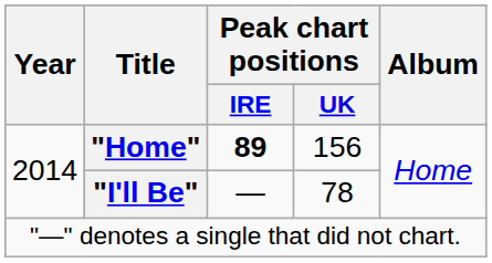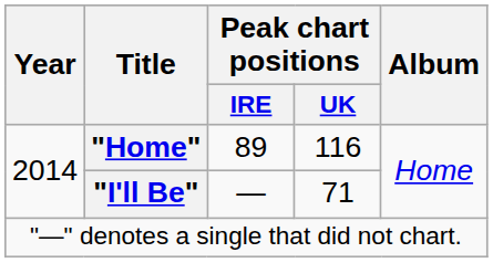"Home" | Peak chart positions / IRE: bold -> normal
"Home" | Peak chart positions / UK: 156 -> 116
"I'll Be" | Peak chart positions / UK: 78 -> 71
